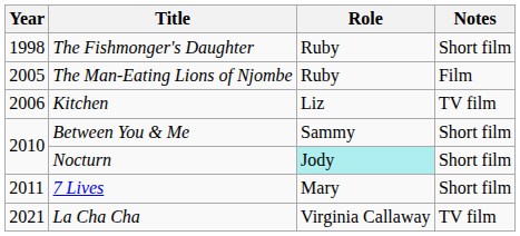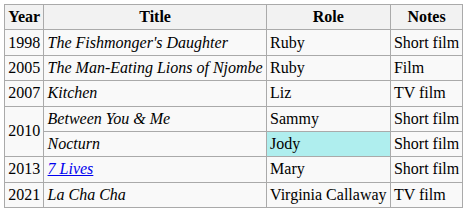Kitchen | Year: 2006 -> 2007
7 Lives | Year: 2011 -> 2013
